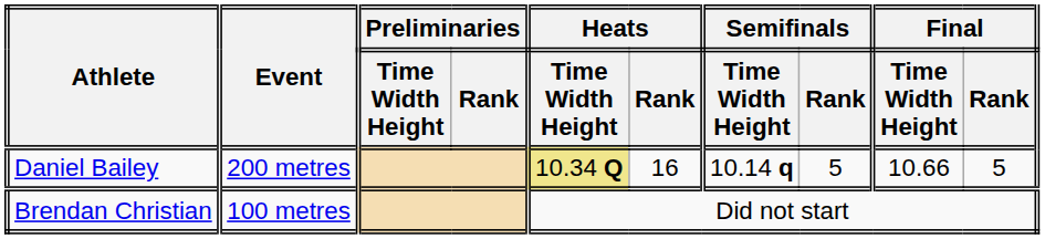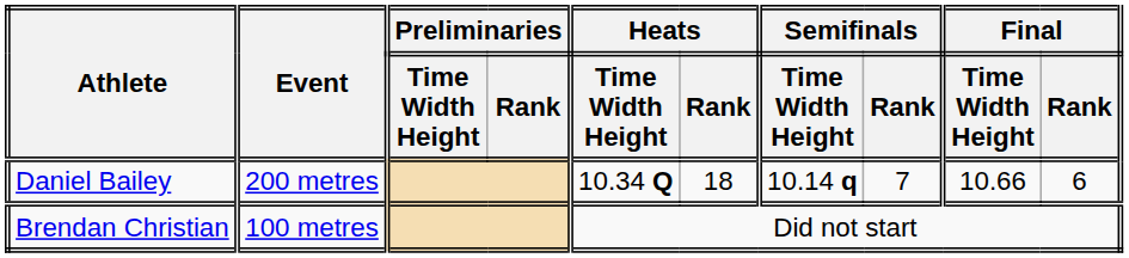Daniel Bailey | Heats / Time Width Height: khaki background -> no background
Daniel Bailey | Heats / Rank: 16 -> 18
Daniel Bailey | Semifinals / Rank: 5 -> 7
Daniel Bailey | Final / Rank: 5 -> 6
